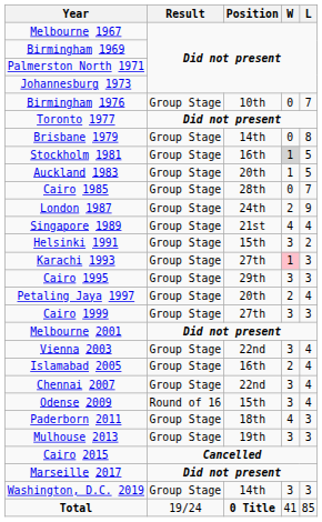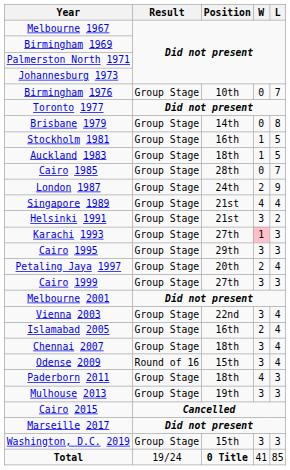Stockholm 1981 | W: lightgrey background -> no background
Auckland 1983 | Position: 20th -> 18th
Helsinki 1991 | Position: 15th -> 21st
Chennai 2007 | Position: 22nd -> 18th
Washington, D.C. 2019 | Position: 14th -> 15th
